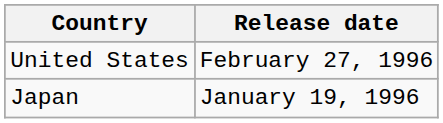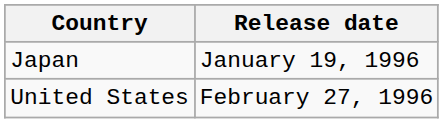rows swapped: Japan <-> United States
